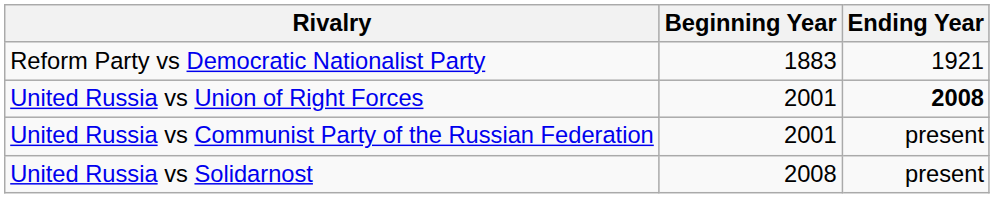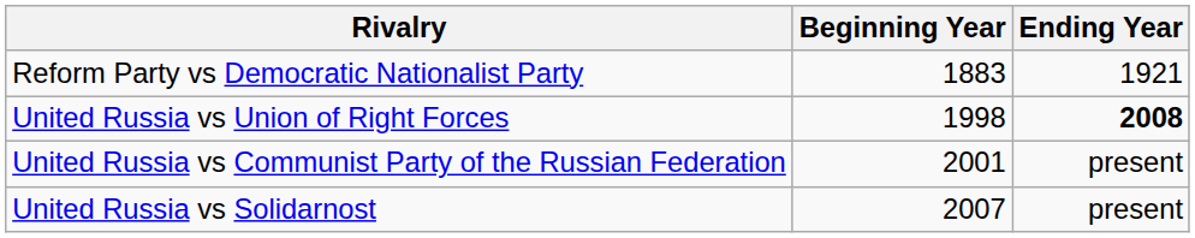United Russia vs Union of Right Forces | Beginning Year: 2001 -> 1998
United Russia vs Solidarnost | Beginning Year: 2008 -> 2007
